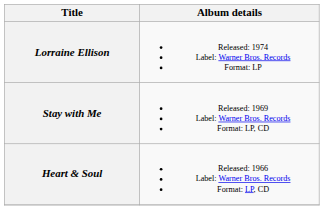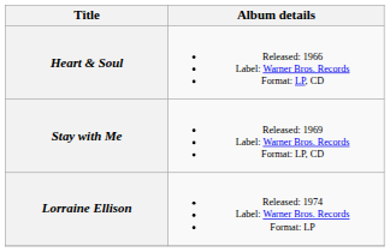rows swapped: Heart & Soul <-> Lorraine Ellison
